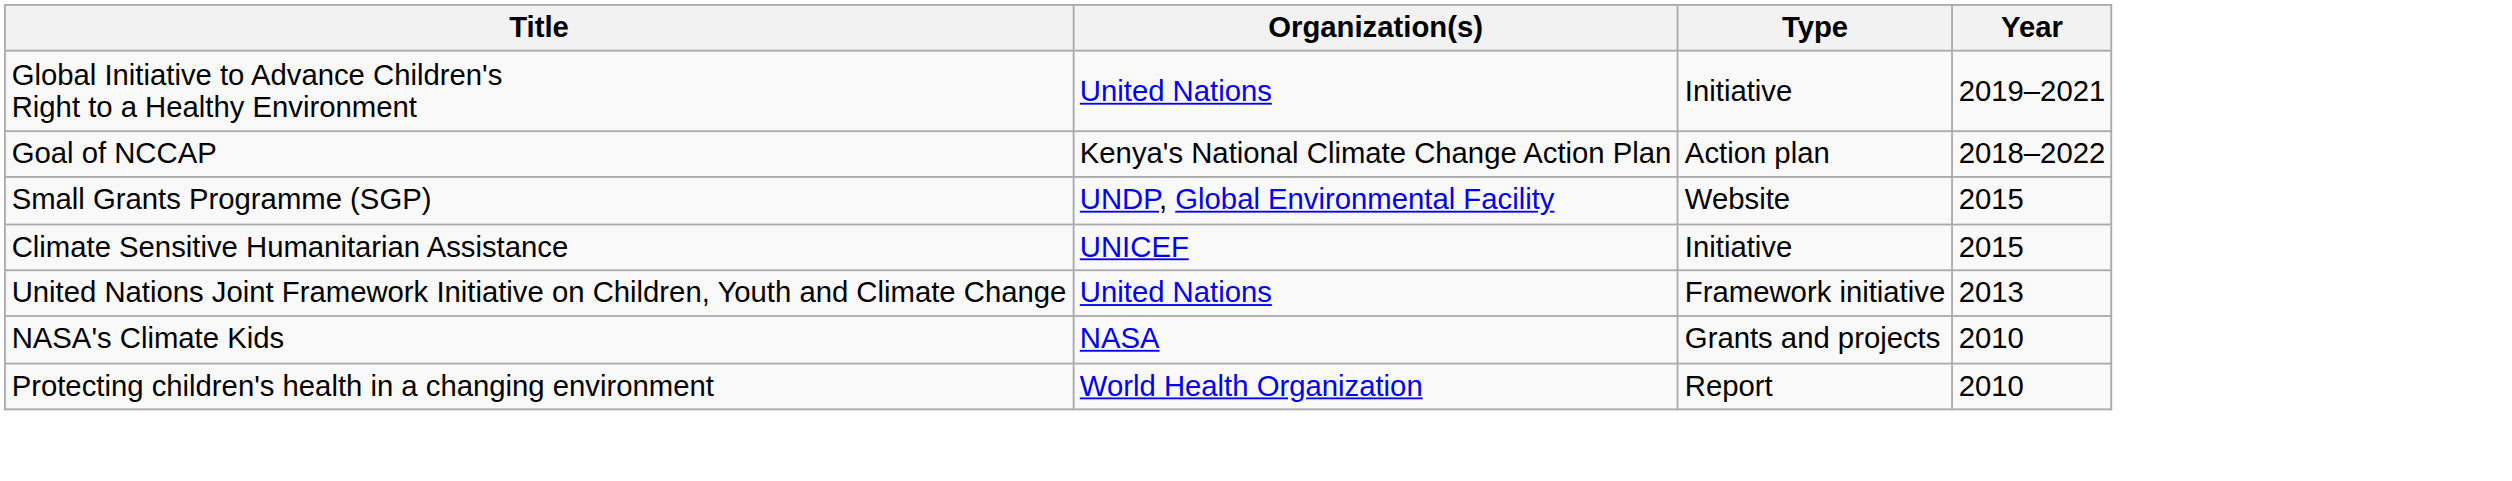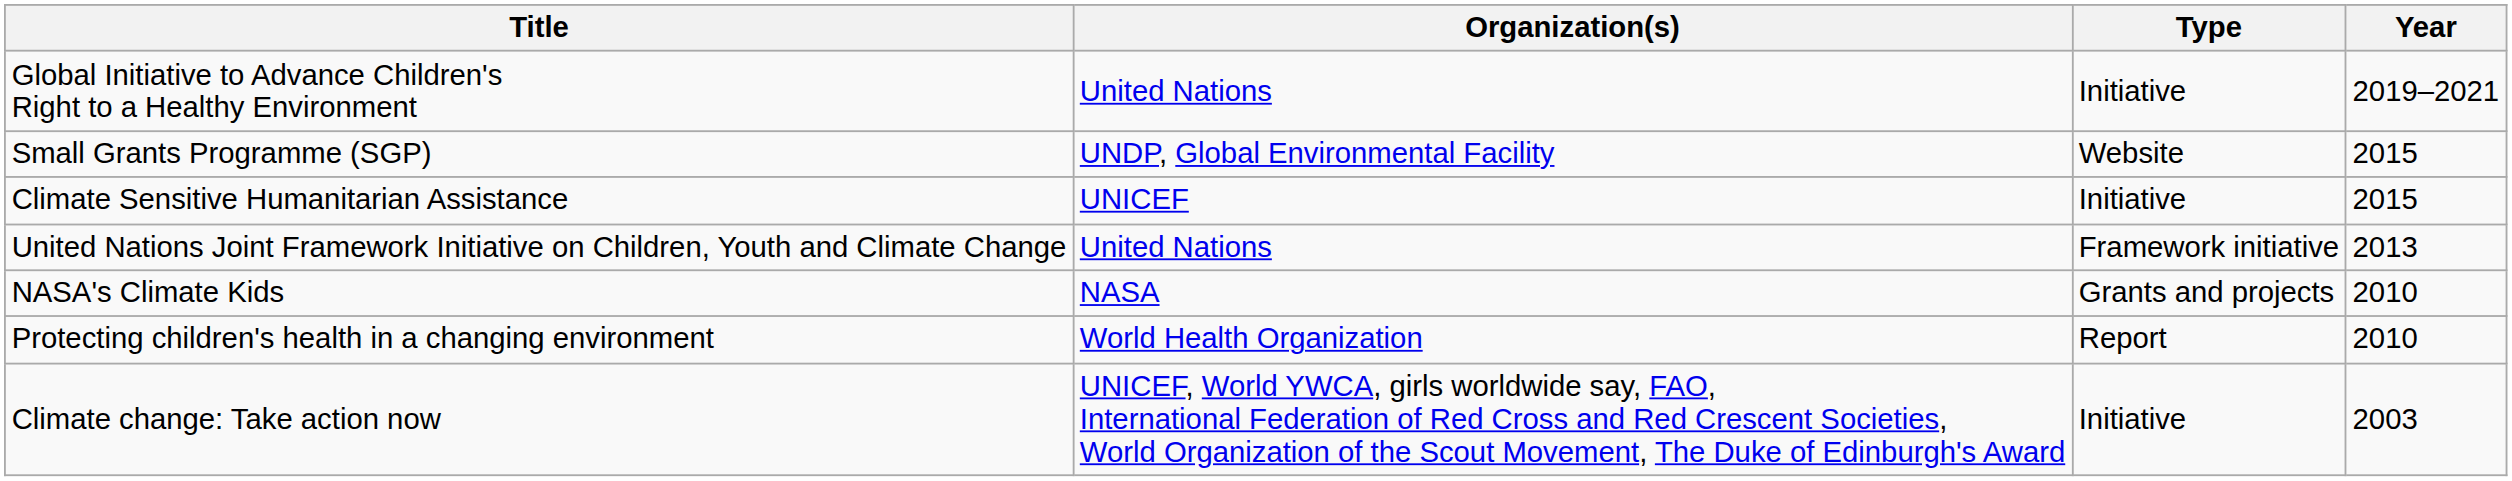- row: Goal of NCCAP | Kenya's National Climate Change Action Plan | Action plan | 2018–2022
+ row: Climate change: Take action now | UNICEF, World YWCA, girls worldwide say, FAO, International Federation of Red Cross and Red Crescent Societies, World Organization of the Scout Movement, The Duke of Edinburgh's Award | Initiative | 2003
